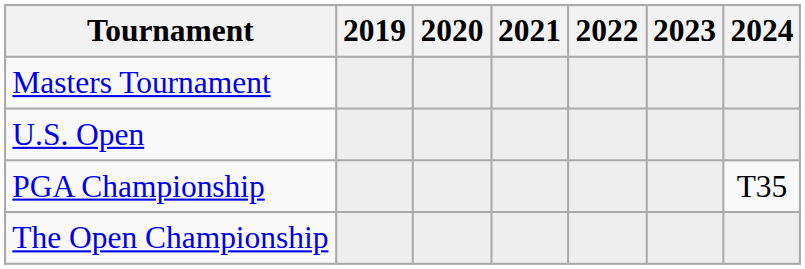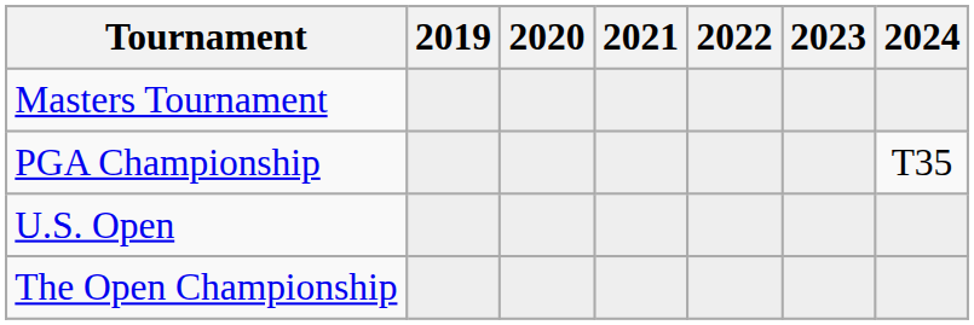rows swapped: PGA Championship <-> U.S. Open
